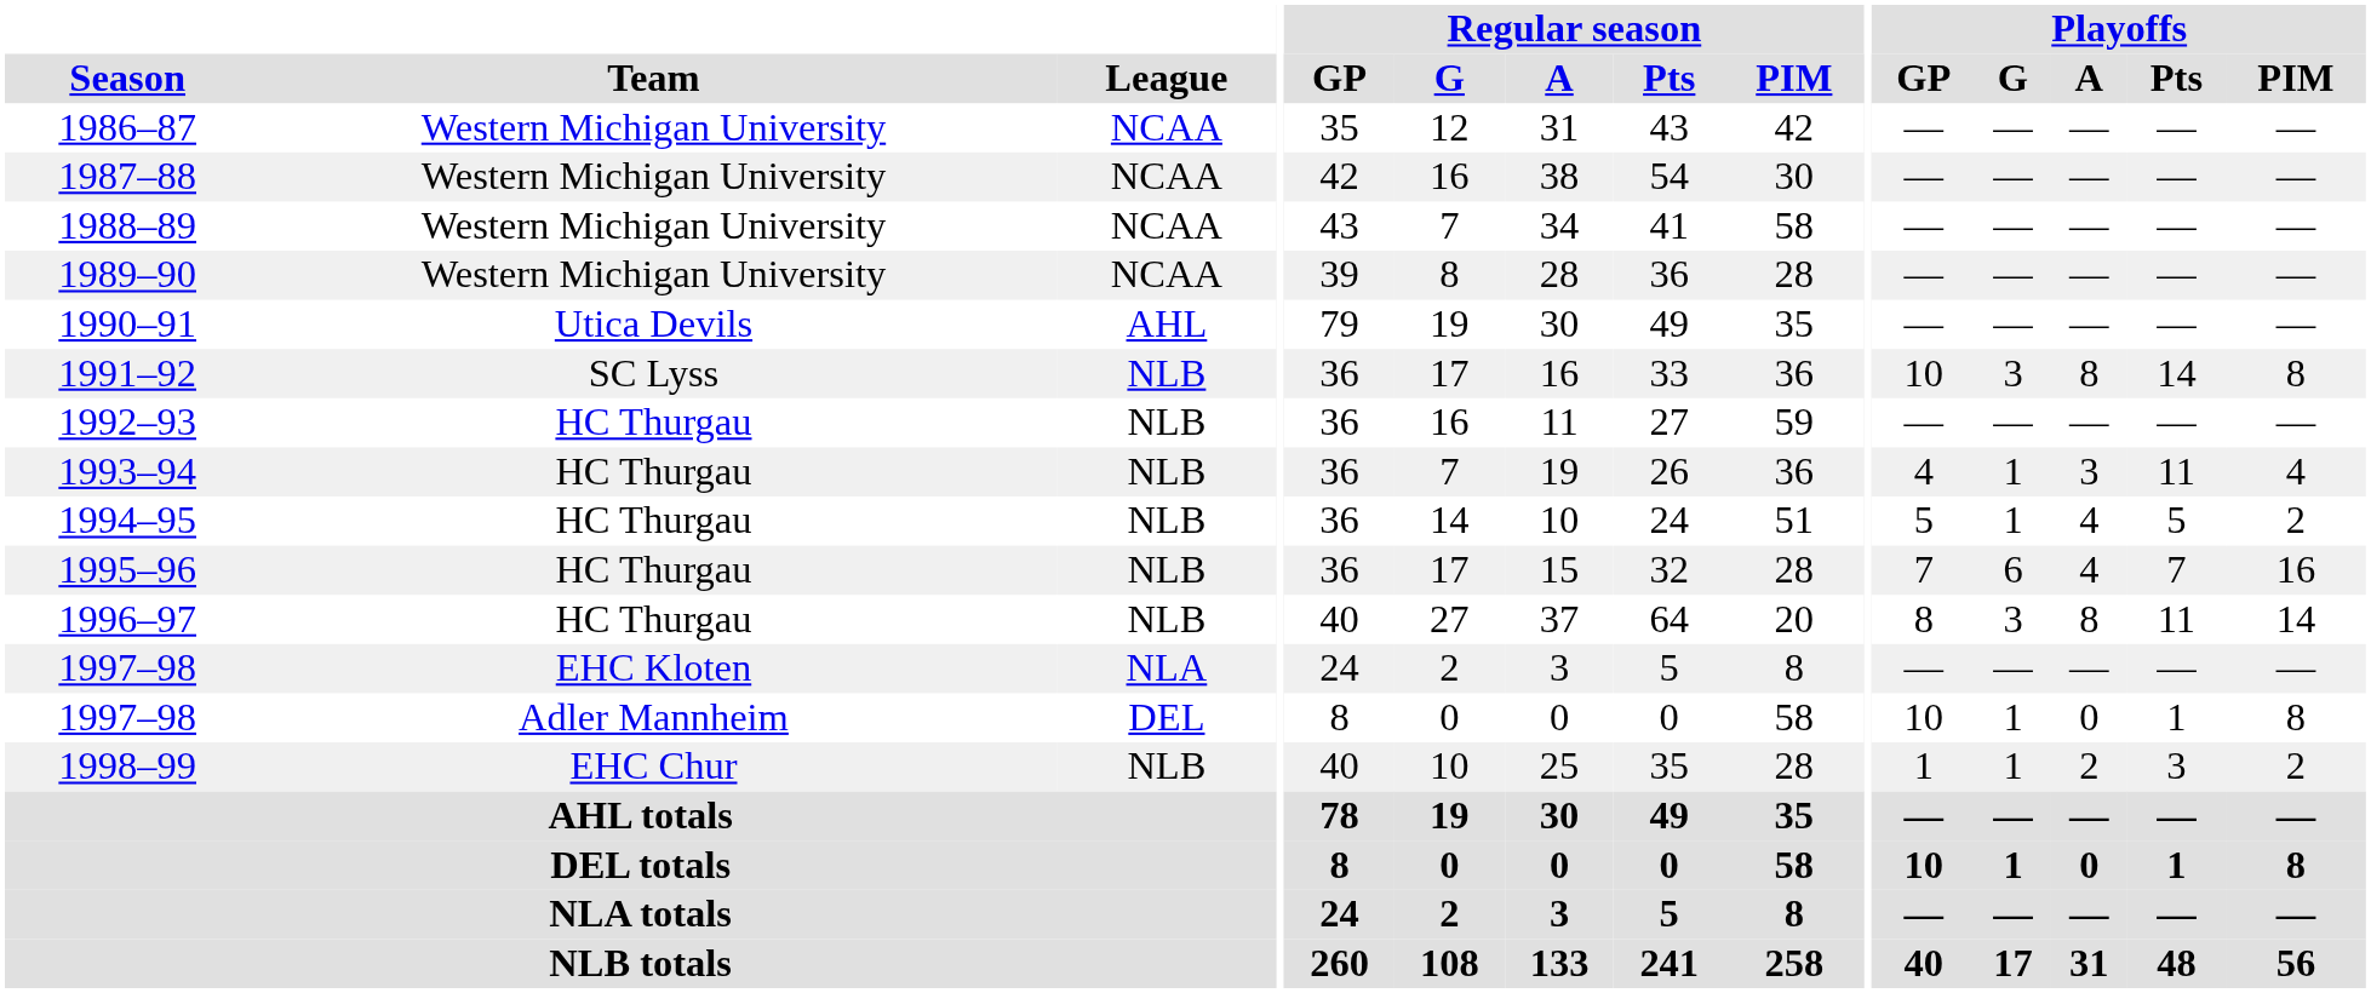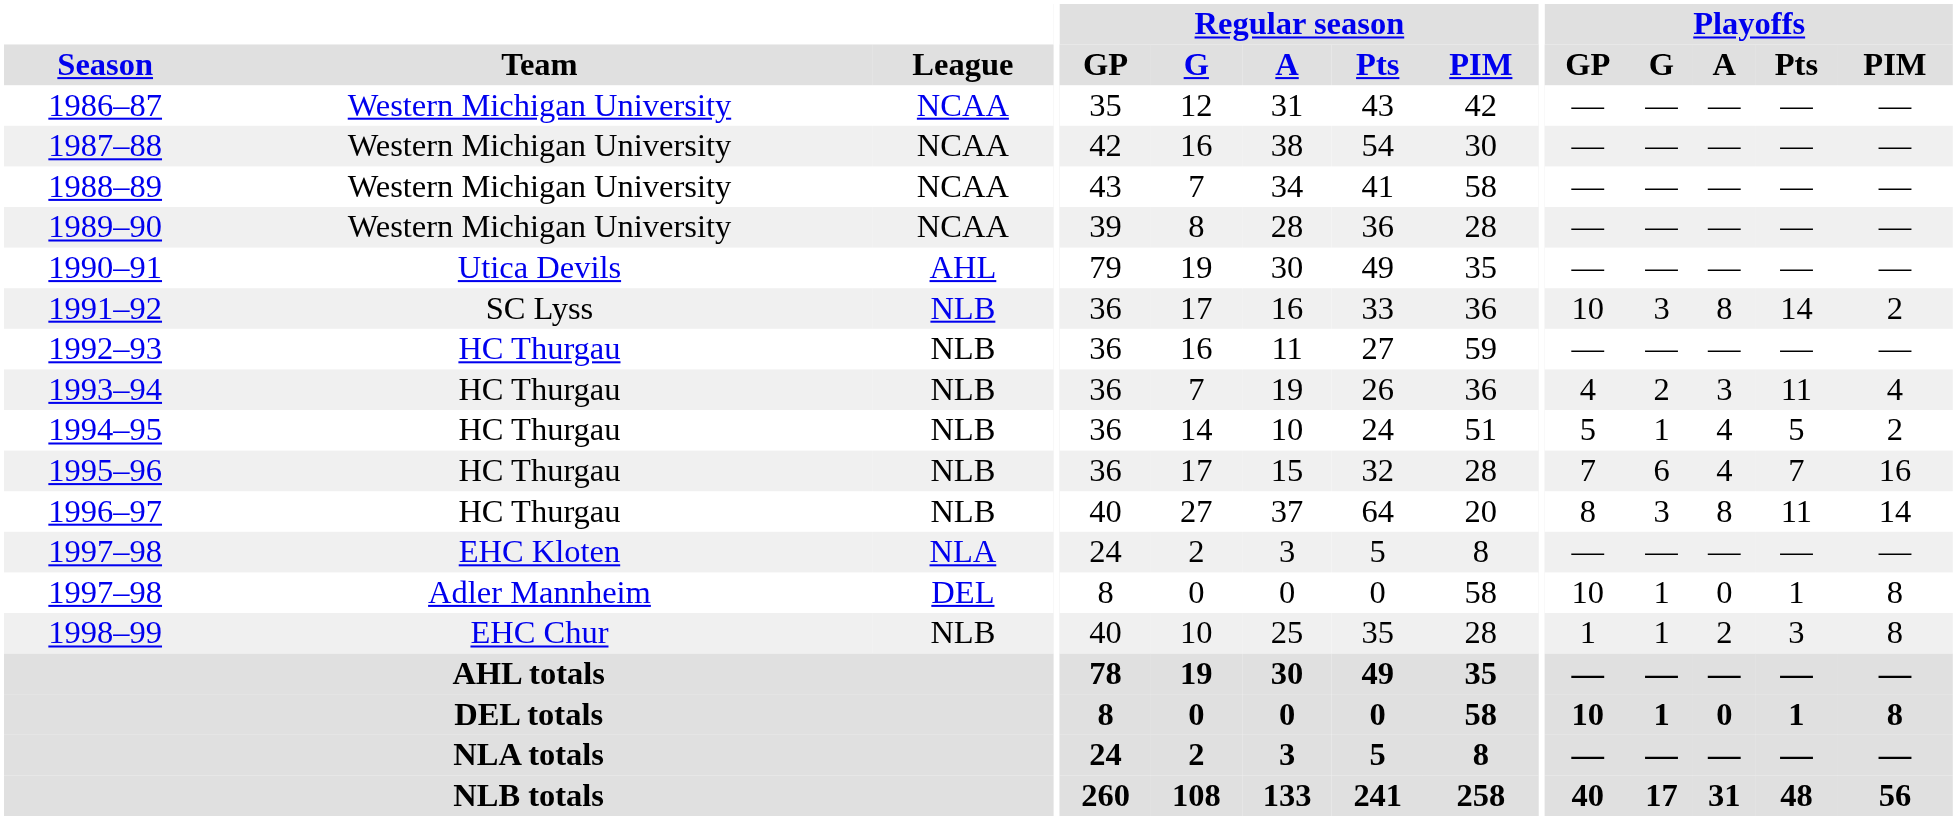1991–92 | Playoffs / PIM: 8 -> 2
1993–94 | Playoffs / G: 1 -> 2
1998–99 | Playoffs / PIM: 2 -> 8
